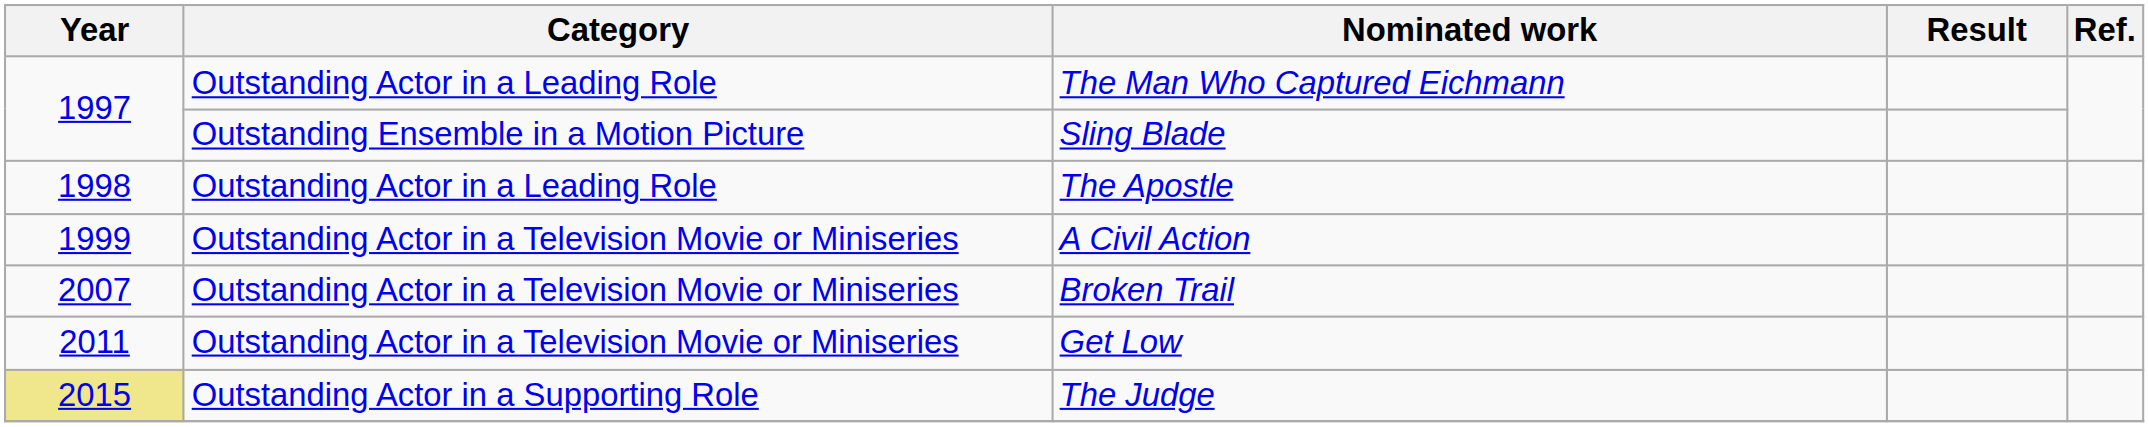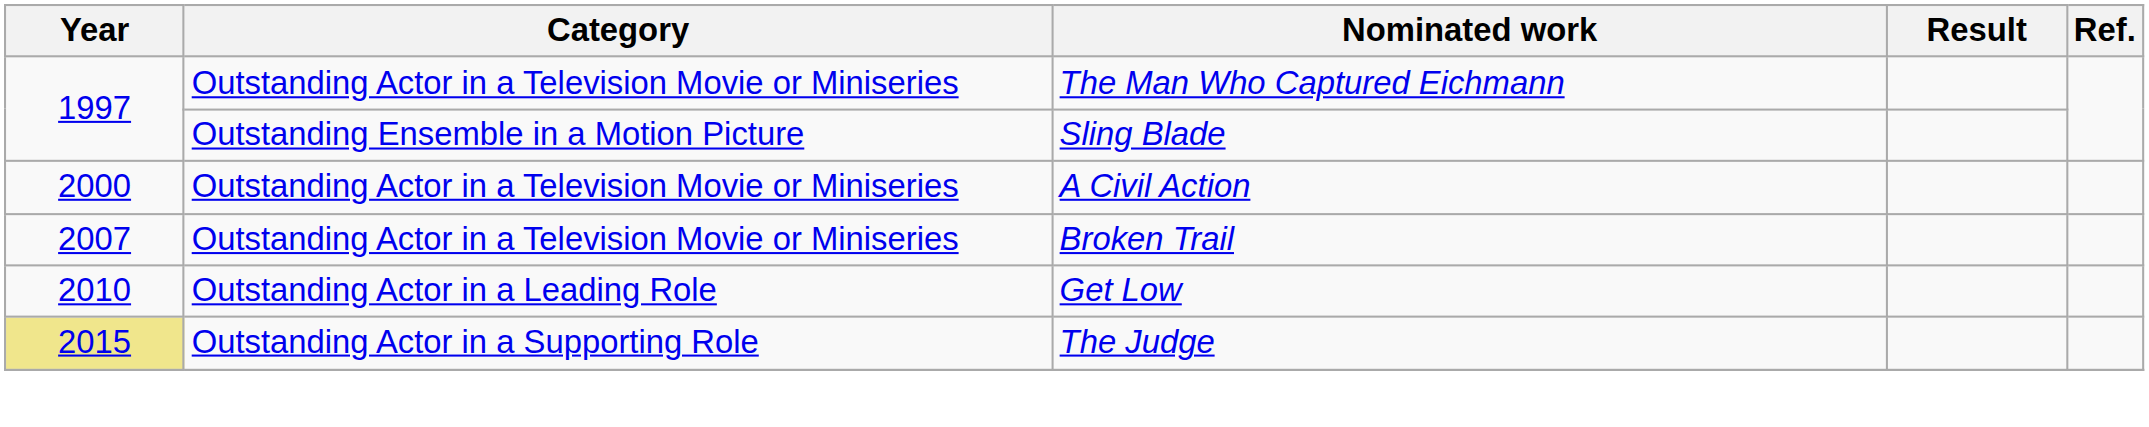The Man Who Captured Eichmann | Category: Outstanding Actor in a Leading Role -> Outstanding Actor in a Television Movie or Miniseries
- row: 1998 | Outstanding Actor in a Leading Role | The Apostle
A Civil Action | Year: 1999 -> 2000
Get Low | Year: 2011 -> 2010
Get Low | Category: Outstanding Actor in a Television Movie or Miniseries -> Outstanding Actor in a Leading Role
